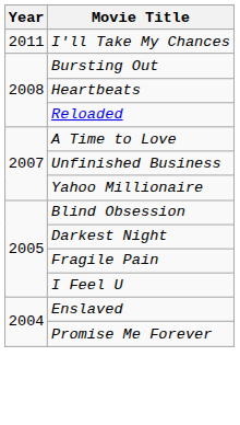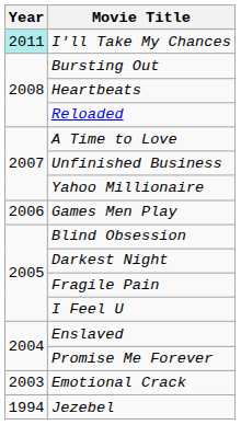I'll Take My Chances | Year: no background -> paleturquoise background
+ row: 2006 | Games Men Play
+ row: 2003 | Emotional Crack
+ row: 1994 | Jezebel
